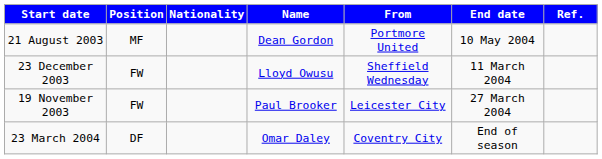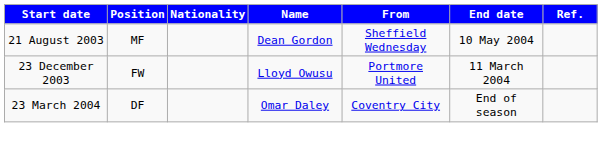21 August 2003 | From: Portmore United -> Sheffield Wednesday
23 December 2003 | From: Sheffield Wednesday -> Portmore United
- row: 19 November 2003 | FW | Paul Brooker | Leicester City | 27 March 2004
